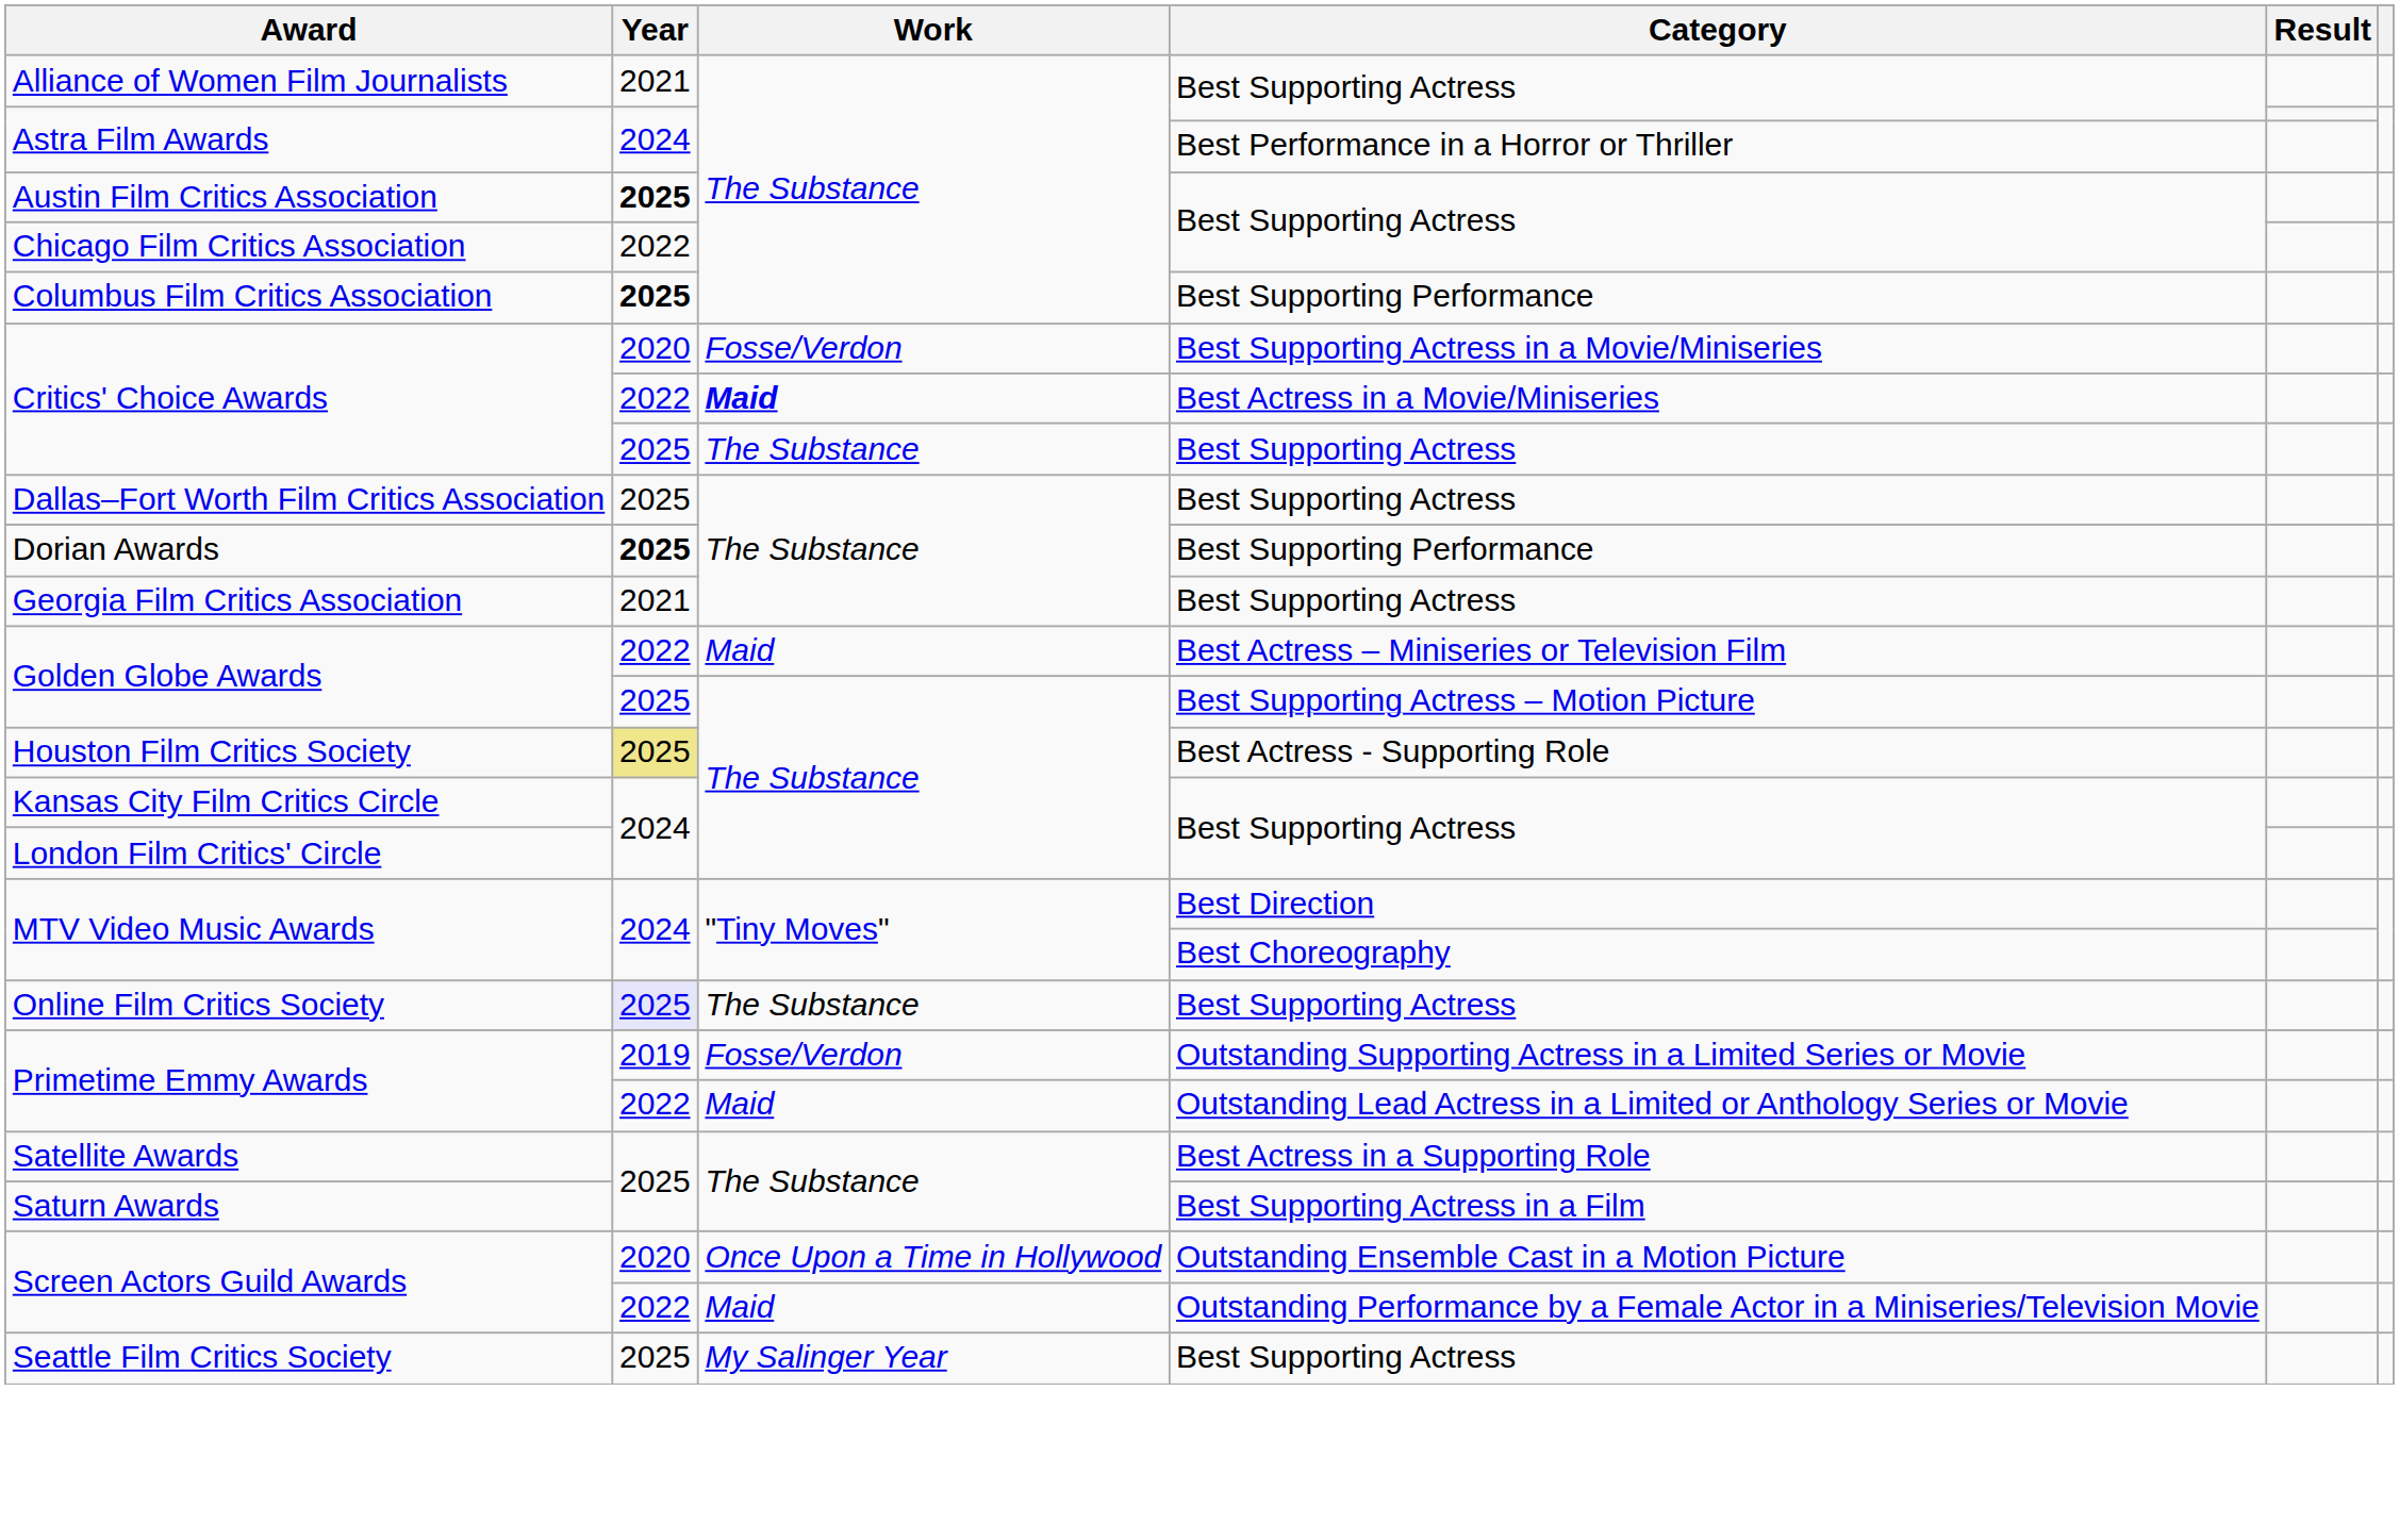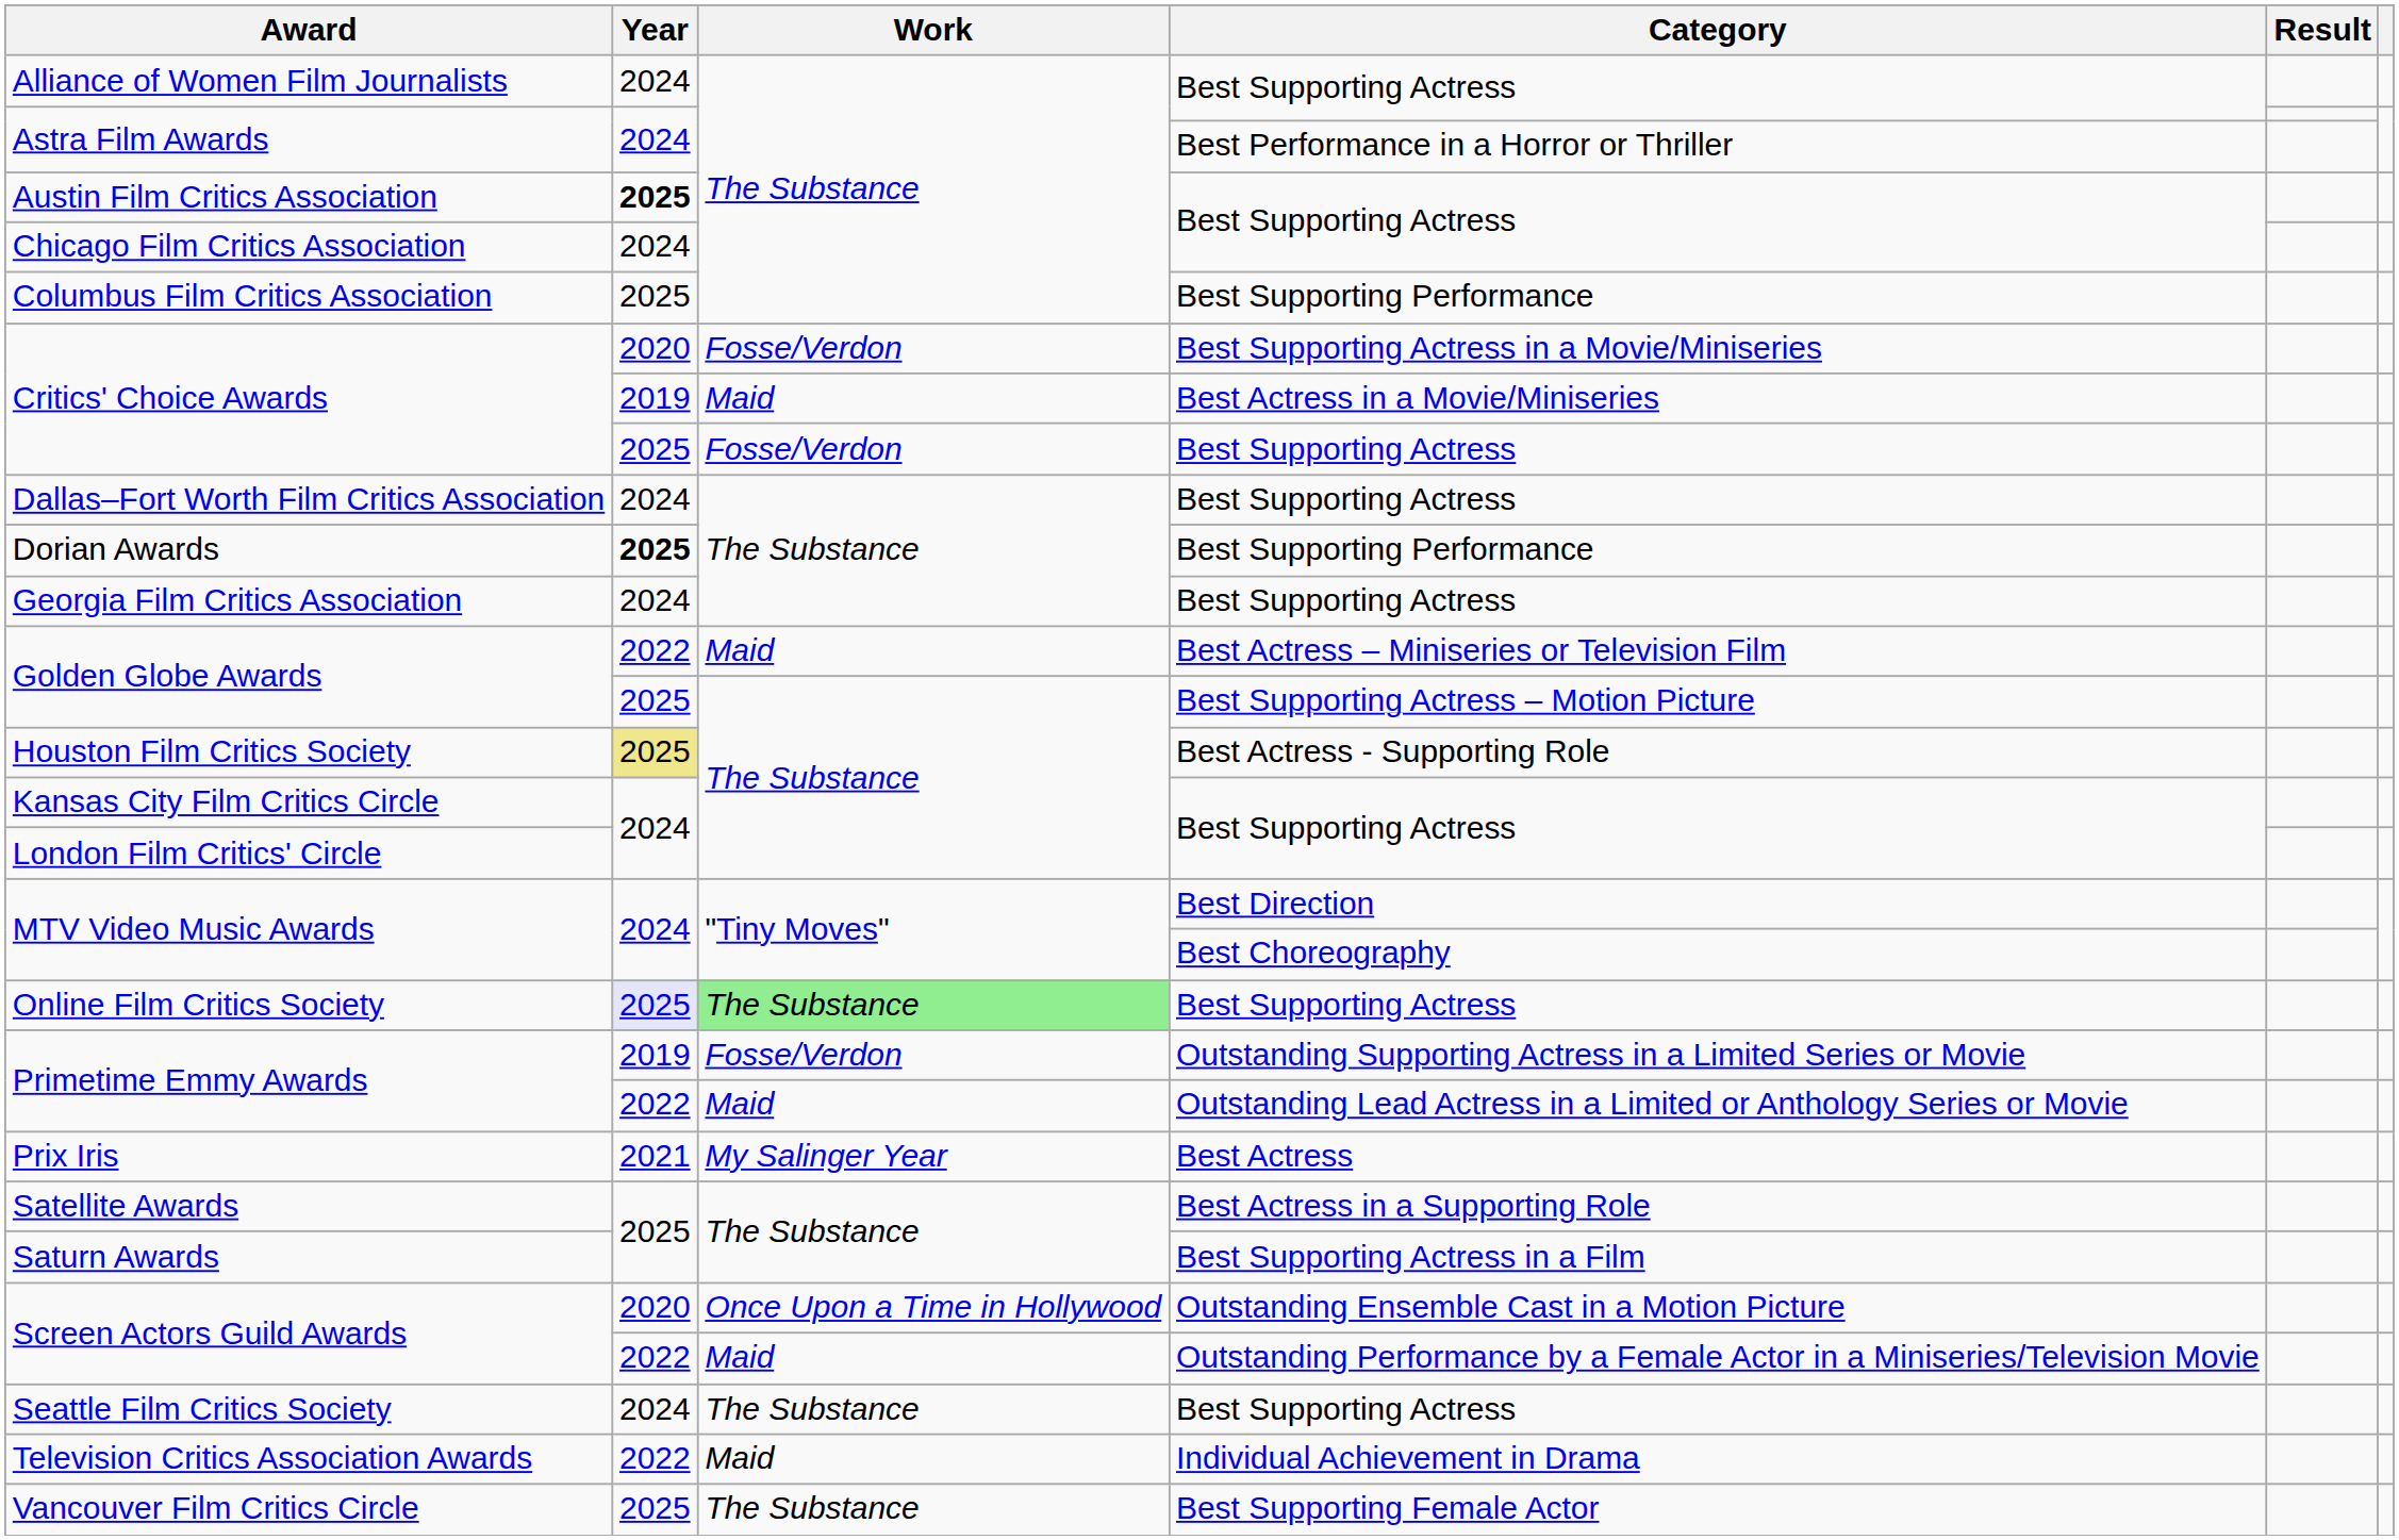Alliance of Women Film Journalists | Year: 2021 -> 2024
Chicago Film Critics Association | Year: 2022 -> 2024
Columbus Film Critics Association | Year: bold -> normal
Critics' Choice Awards / Best Actress in a Movie/Miniseries | Year: 2022 -> 2019
Critics' Choice Awards / Best Actress in a Movie/Miniseries | Work: bold -> normal
Critics' Choice Awards / Best Supporting Actress | Work: The Substance -> Fosse/Verdon
Dallas–Fort Worth Film Critics Association | Year: 2025 -> 2024
Georgia Film Critics Association | Year: 2021 -> 2024
Online Film Critics Society | Work: no background -> lightgreen background
+ row: Prix Iris | 2021 | My Salinger Year | Best Actress
Seattle Film Critics Society | Year: 2025 -> 2024
Seattle Film Critics Society | Work: My Salinger Year -> The Substance
+ row: Television Critics Association Awards | 2022 | Maid | Individual Achievement in Drama
+ row: Vancouver Film Critics Circle | 2025 | The Substance | Best Supporting Female Actor
